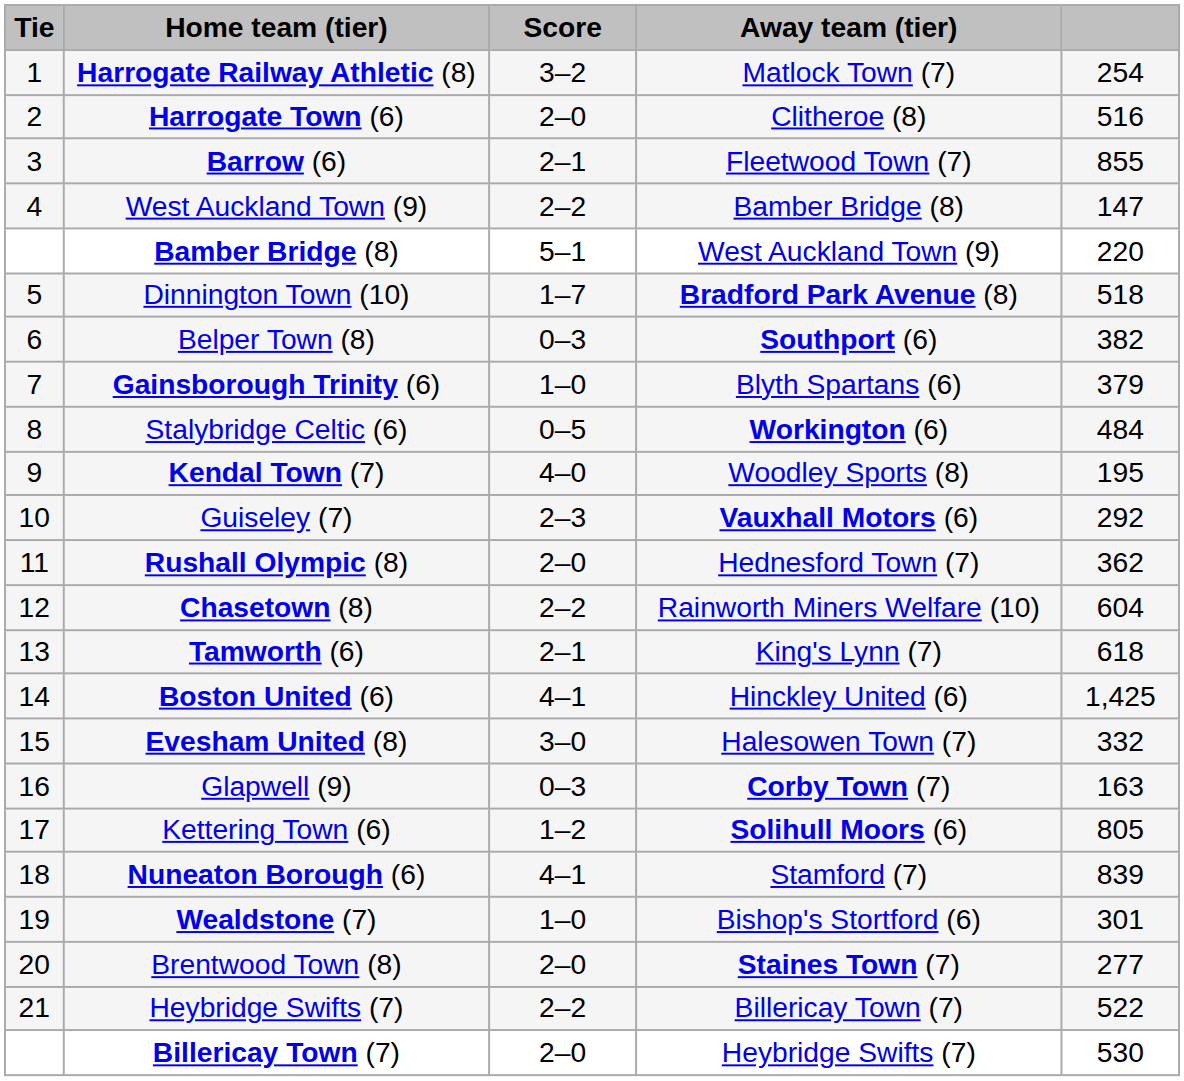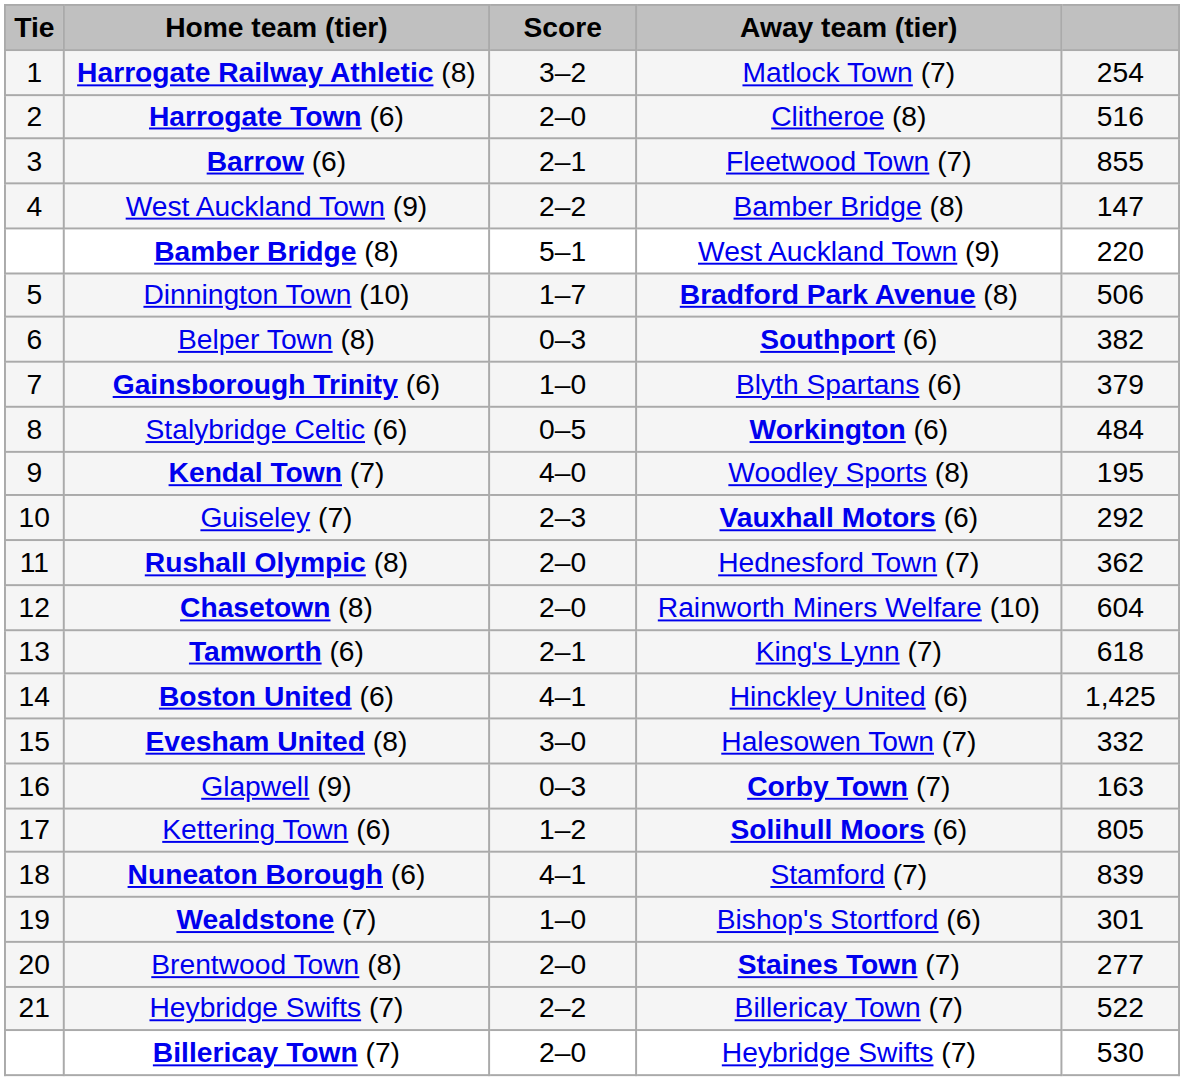Dinnington Town (10) | column 5: 518 -> 506
Chasetown (8) | Score: 2–2 -> 2–0
